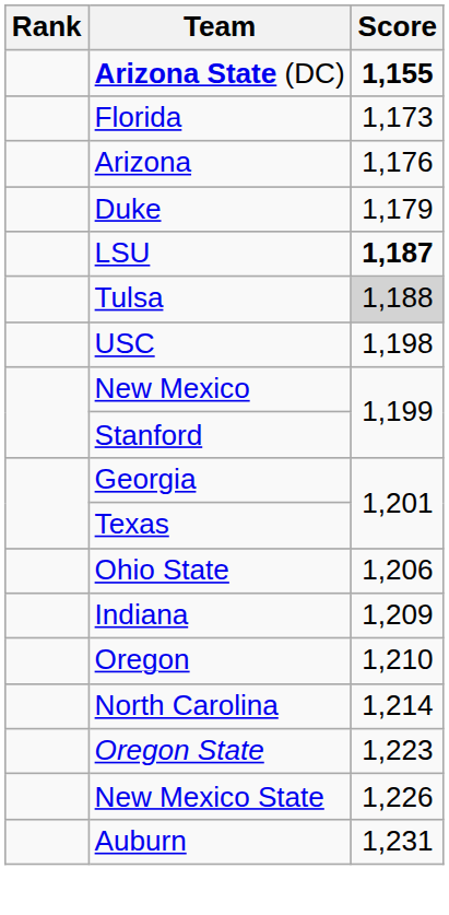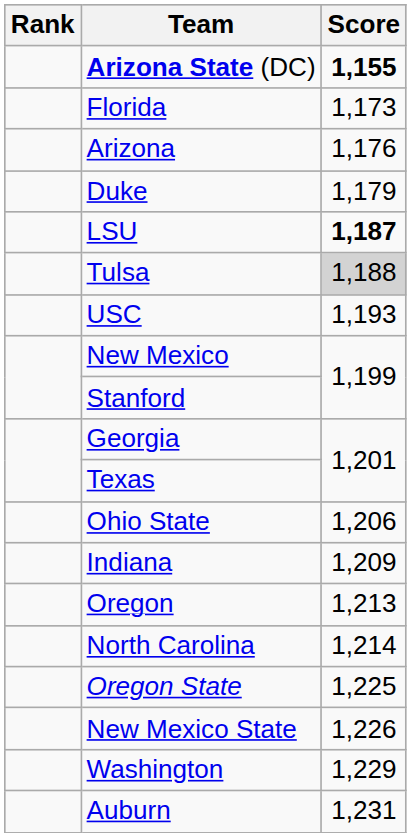USC | Score: 1,198 -> 1,193
Oregon | Score: 1,210 -> 1,213
Oregon State | Score: 1,223 -> 1,225
+ row: Washington | 1,229
